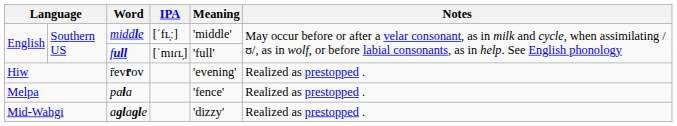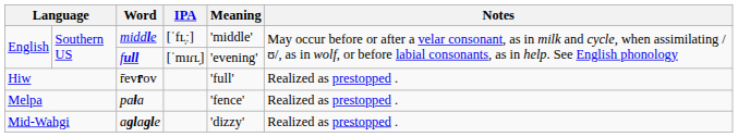full | Meaning: 'full' -> 'evening'
r̄evr̄ov | Meaning: 'evening' -> 'full'
